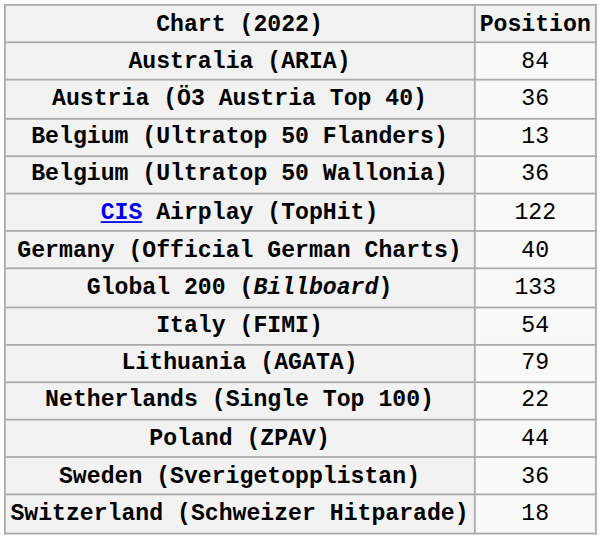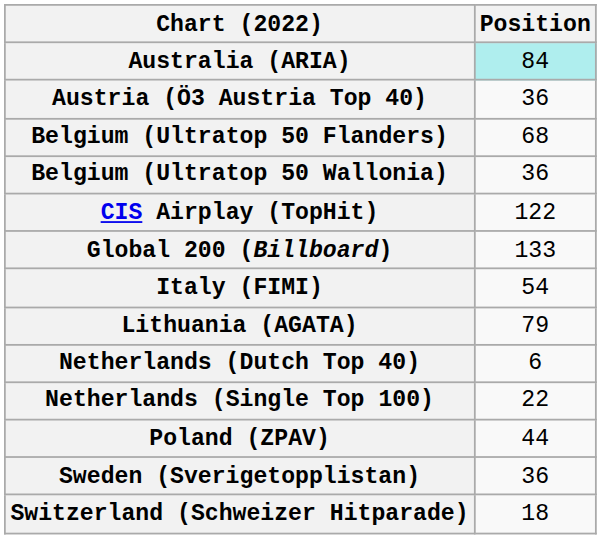Australia (ARIA) | Position: no background -> paleturquoise background
Belgium (Ultratop 50 Flanders) | Position: 13 -> 68
- row: Germany (Official German Charts) | 40
+ row: Netherlands (Dutch Top 40) | 6
